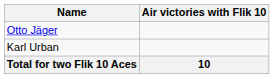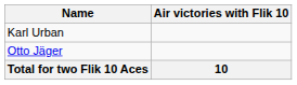rows swapped: Karl Urban <-> Otto Jäger
